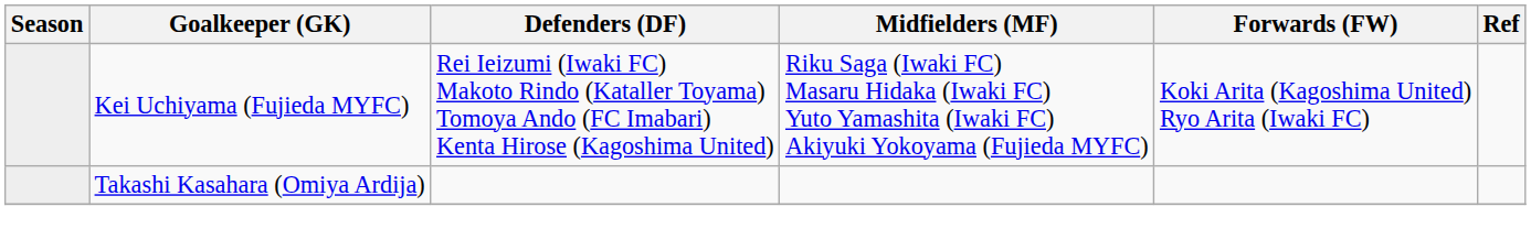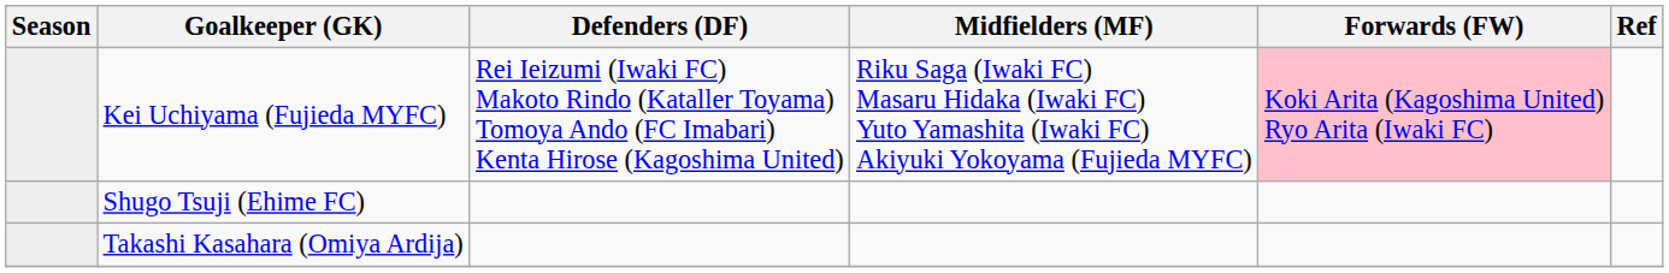Kei Uchiyama (Fujieda MYFC) | Forwards (FW): no background -> pink background
+ row: Shugo Tsuji (Ehime FC)
